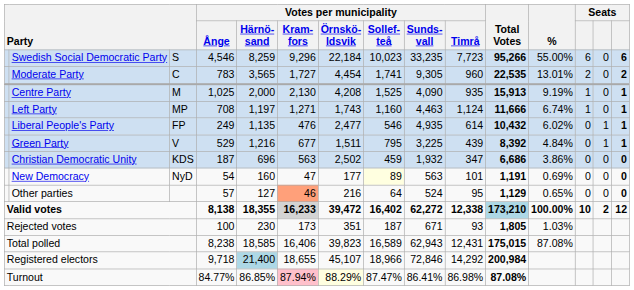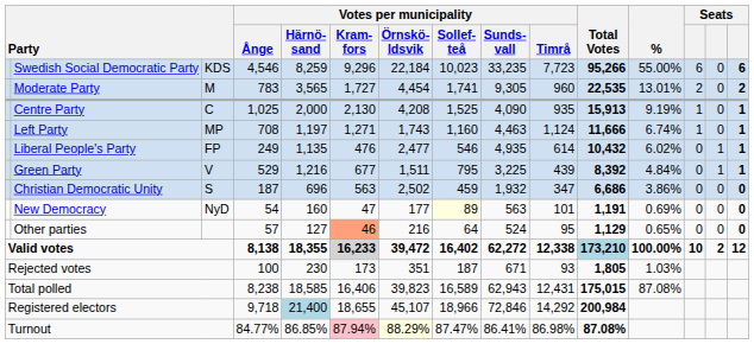Swedish Social Democratic Party | column 3: S -> KDS
Moderate Party | column 3: C -> M
Centre Party | column 3: M -> C
Christian Democratic Unity | column 3: KDS -> S
